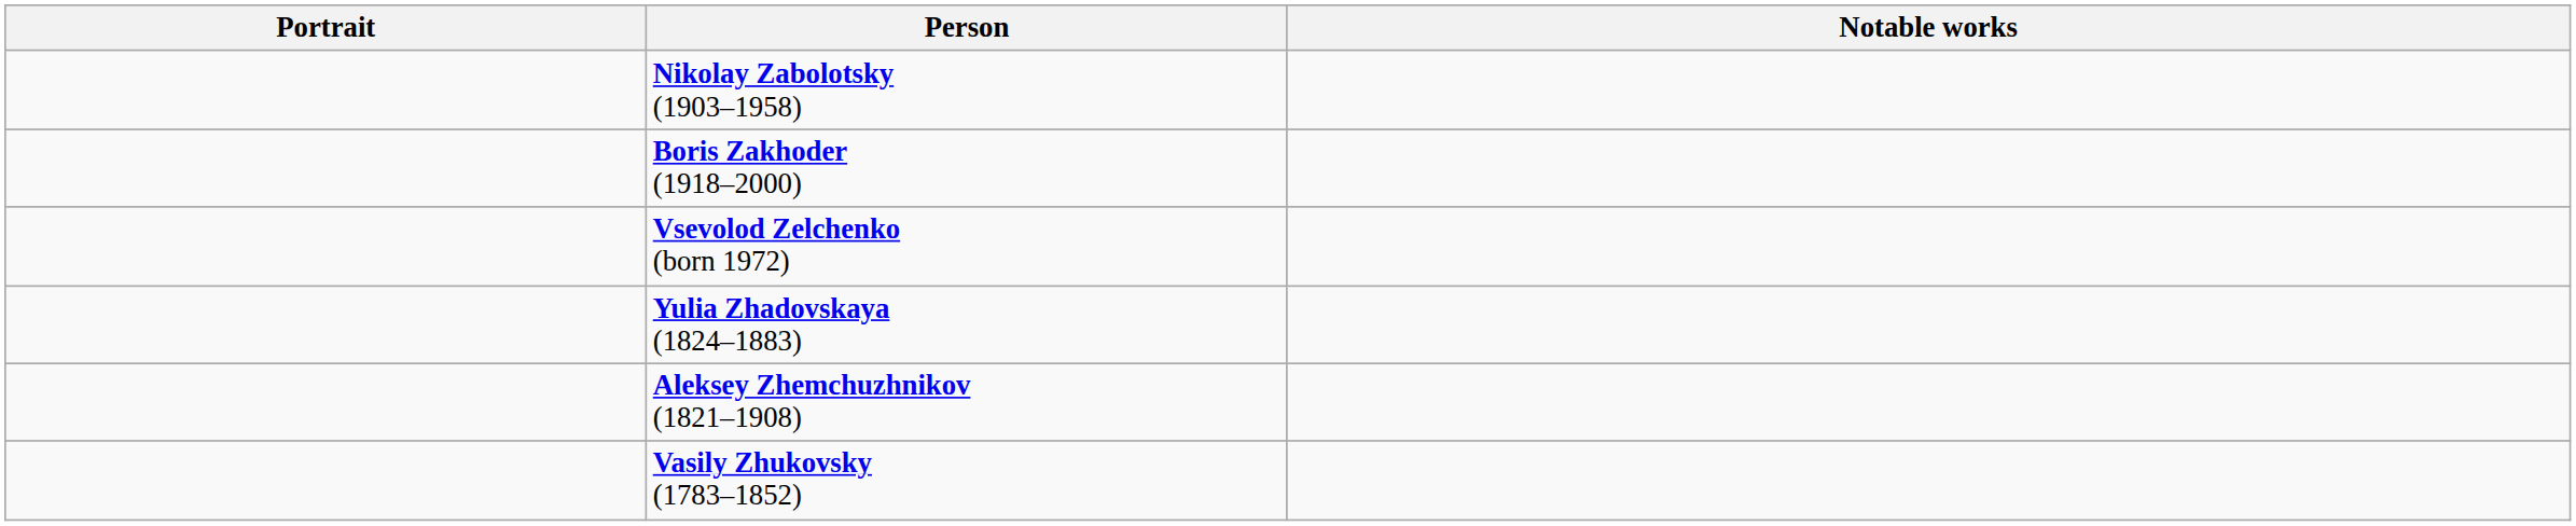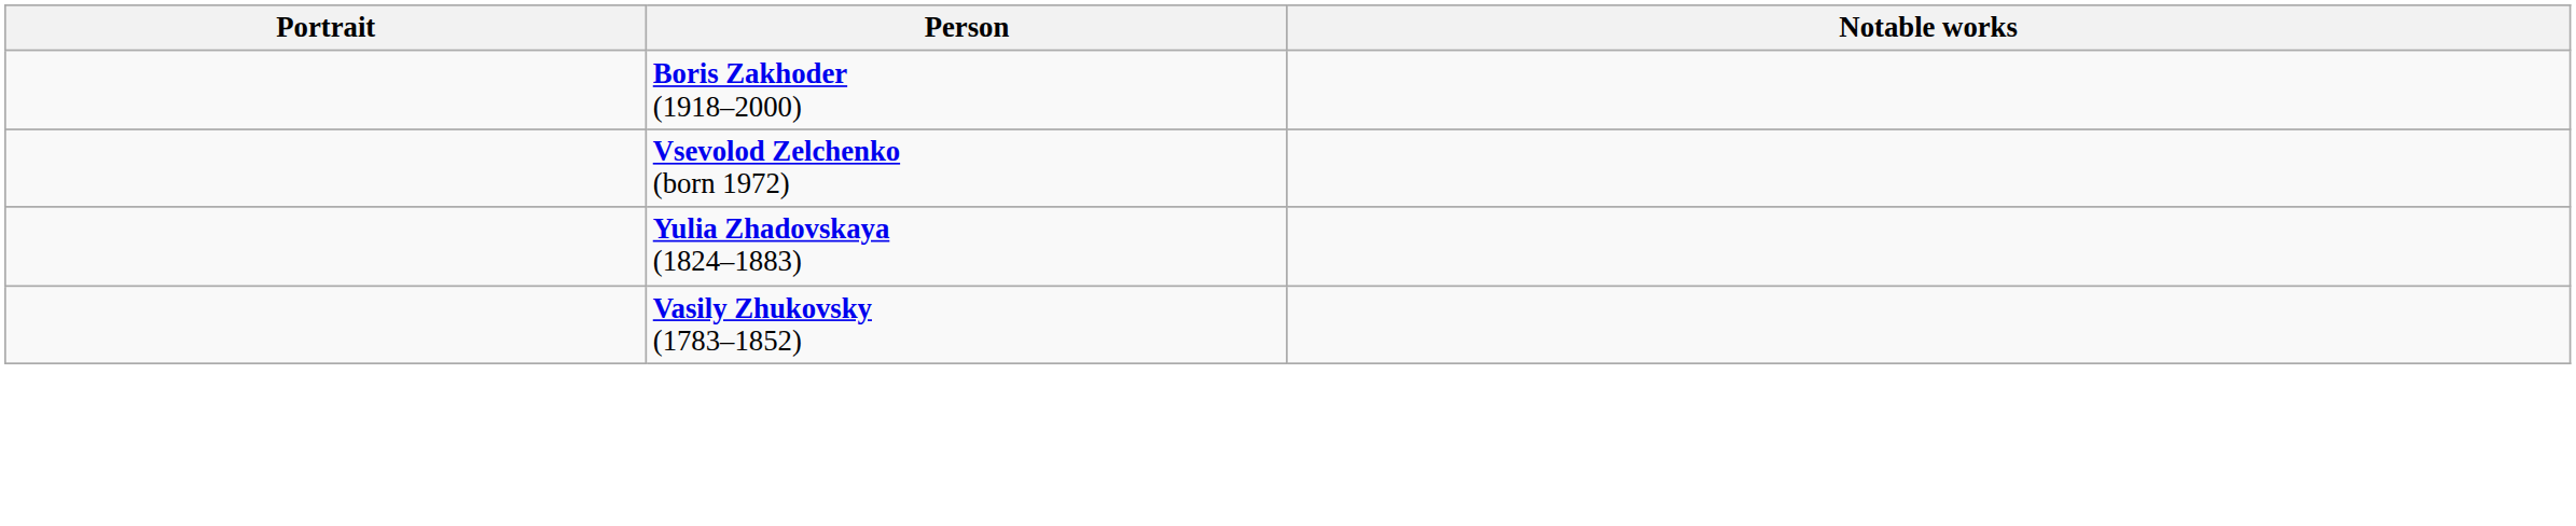- row: Nikolay Zabolotsky (1903–1958)
- row: Aleksey Zhemchuzhnikov (1821–1908)
